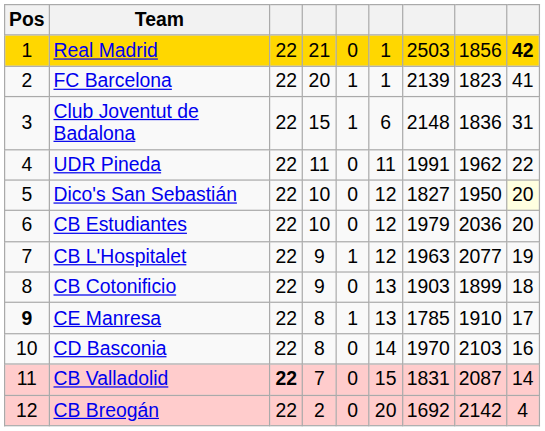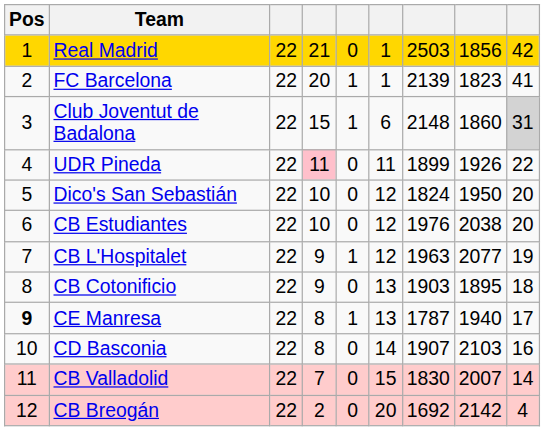Real Madrid | column 9: bold -> normal
Club Joventut de Badalona | column 8: 1836 -> 1860
Club Joventut de Badalona | column 9: no background -> lightgrey background
UDR Pineda | column 4: no background -> pink background
UDR Pineda | column 7: 1991 -> 1899
UDR Pineda | column 8: 1962 -> 1926
Dico's San Sebastián | column 7: 1827 -> 1824
Dico's San Sebastián | column 9: lightyellow background -> no background
CB Estudiantes | column 7: 1979 -> 1976
CB Estudiantes | column 8: 2036 -> 2038
CB Cotonificio | column 8: 1899 -> 1895
CE Manresa | column 7: 1785 -> 1787
CE Manresa | column 8: 1910 -> 1940
CD Basconia | column 7: 1970 -> 1907
CB Valladolid | column 3: bold -> normal
CB Valladolid | column 7: 1831 -> 1830
CB Valladolid | column 8: 2087 -> 2007
